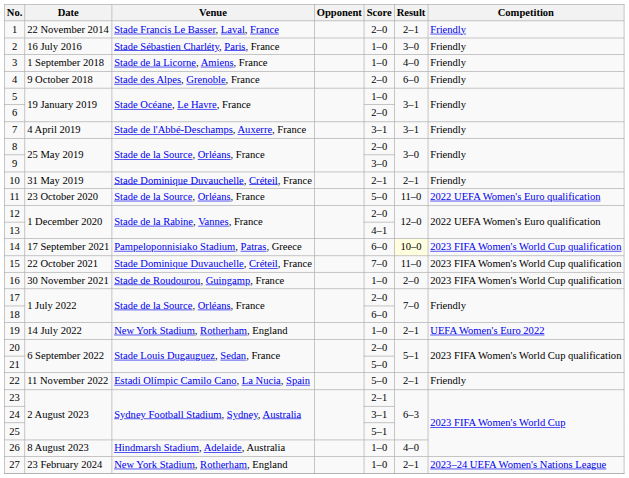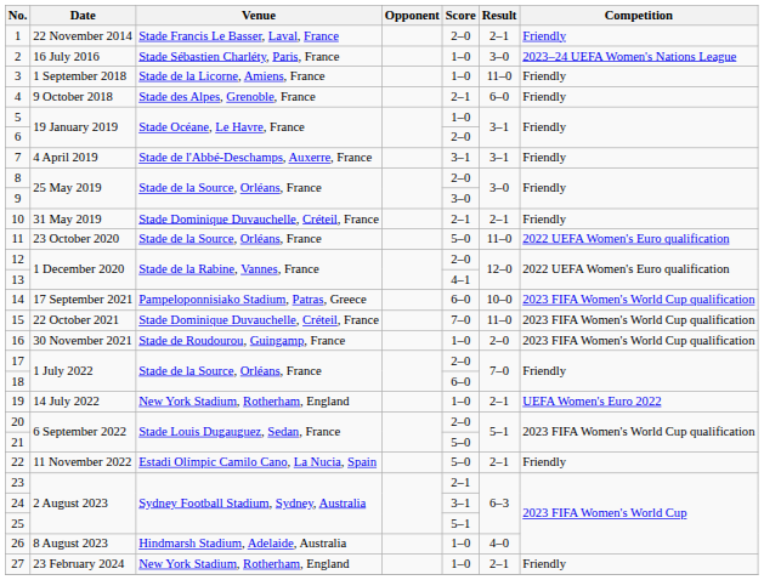2 | Competition: Friendly -> 2023–24 UEFA Women's Nations League
3 | Result: 4–0 -> 11–0
4 | Score: 2–0 -> 2–1
14 | Result: lightyellow background -> no background
27 | Competition: 2023–24 UEFA Women's Nations League -> Friendly
